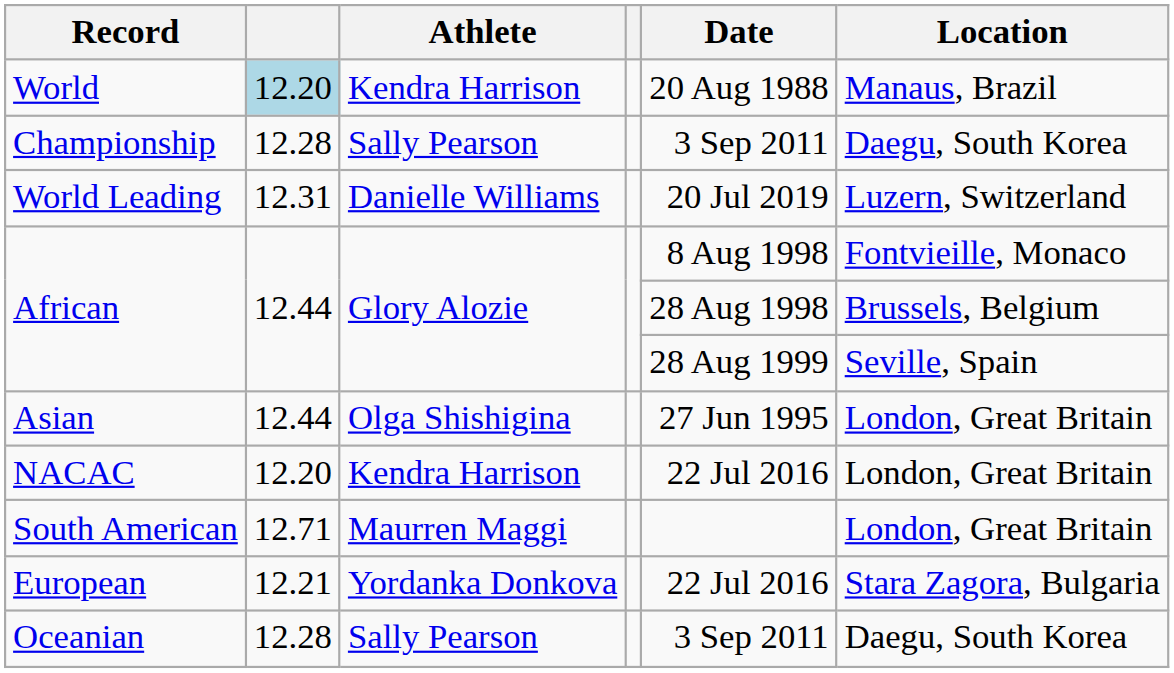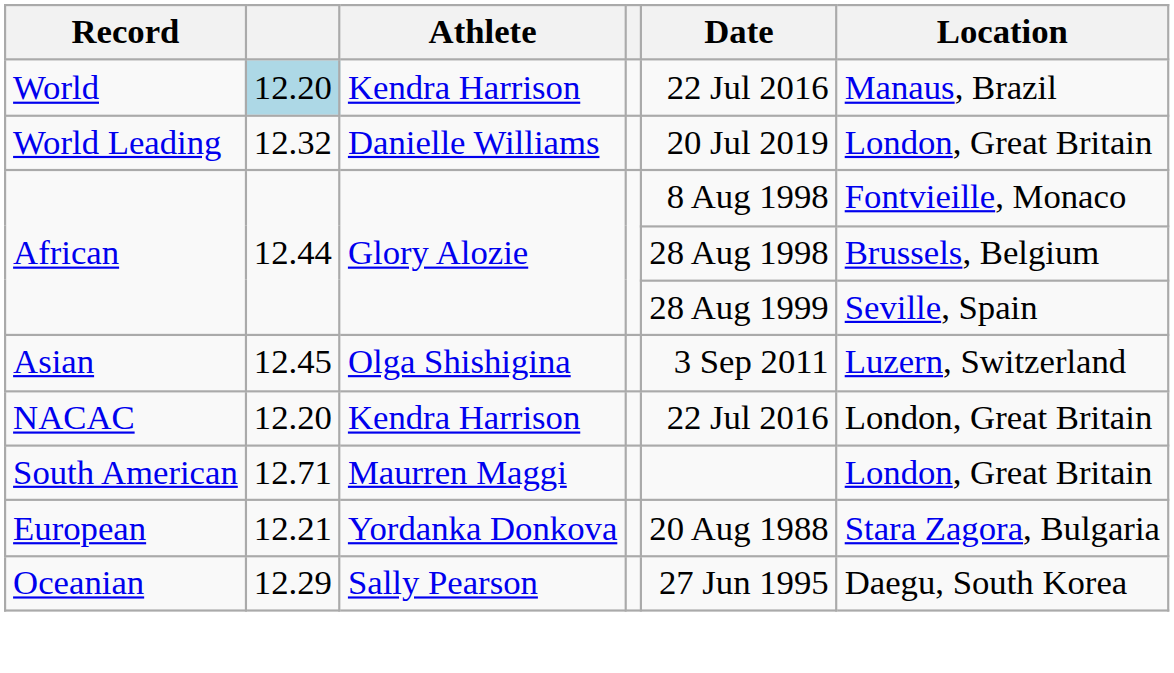World | Date: 20 Aug 1988 -> 22 Jul 2016
- row: Championship | 12.28 | Sally Pearson | 3 Sep 2011 | Daegu, South Korea
World Leading | column 2: 12.31 -> 12.32
World Leading | Location: Luzern, Switzerland -> London, Great Britain
Asian | column 2: 12.44 -> 12.45
Asian | Date: 27 Jun 1995 -> 3 Sep 2011
Asian | Location: London, Great Britain -> Luzern, Switzerland
European | Date: 22 Jul 2016 -> 20 Aug 1988
Oceanian | column 2: 12.28 -> 12.29
Oceanian | Date: 3 Sep 2011 -> 27 Jun 1995
